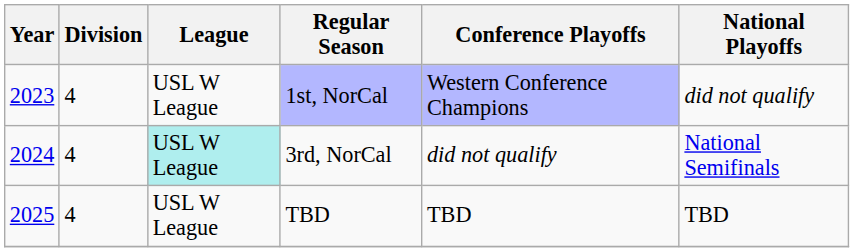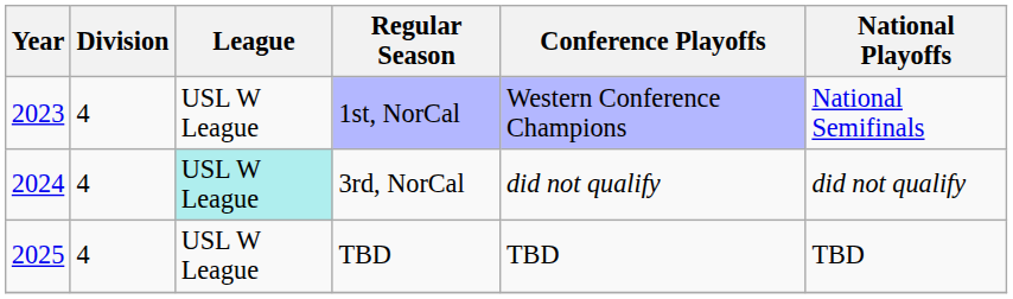1st, NorCal | National Playoffs: did not qualify -> National Semifinals
3rd, NorCal | National Playoffs: National Semifinals -> did not qualify
